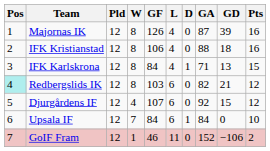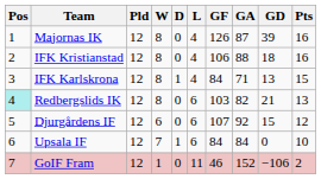columns swapped: D <-> GF
Redbergslids IK | Pts: 12 -> 13
Djurgårdens IF | W: 4 -> 6
